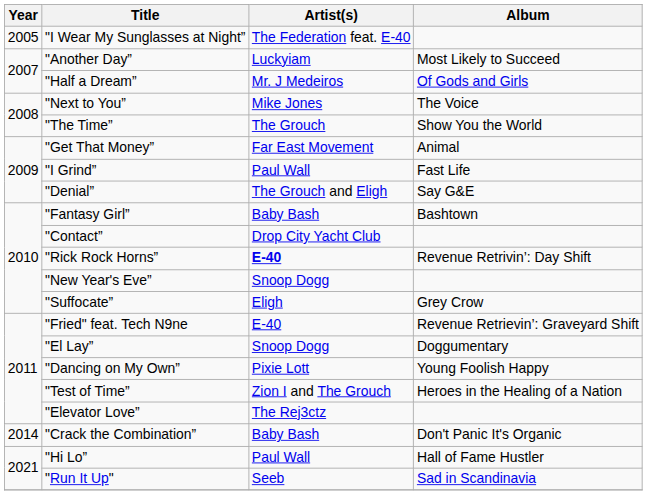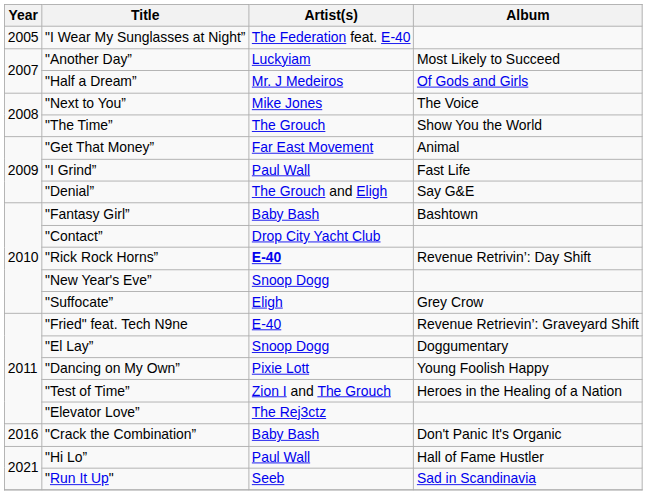"Crack the Combination” | Year: 2014 -> 2016
